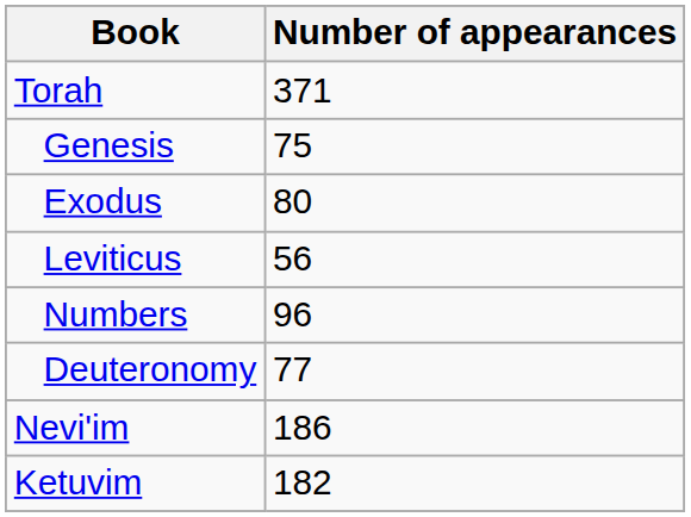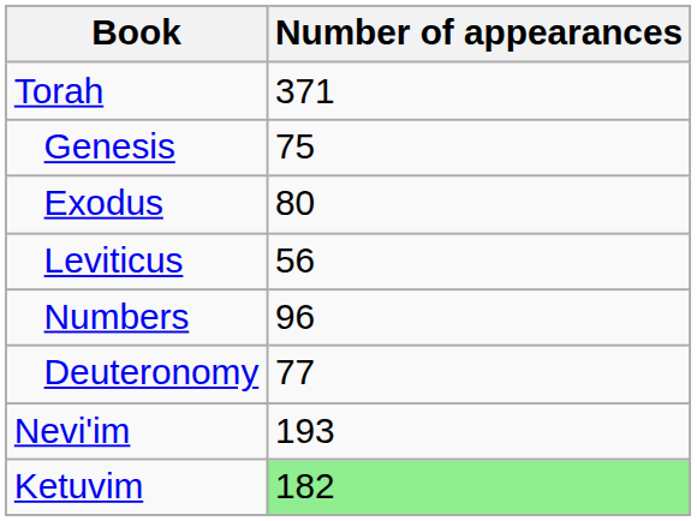Nevi'im | Number of appearances: 186 -> 193
Ketuvim | Number of appearances: no background -> lightgreen background
